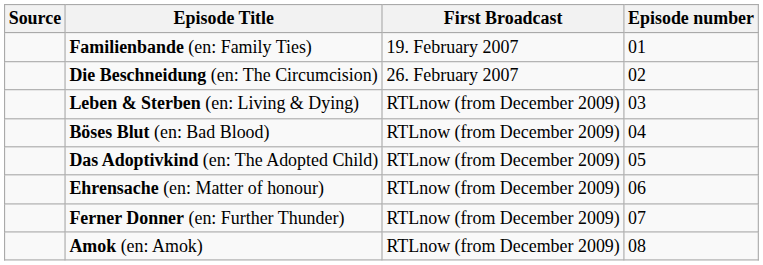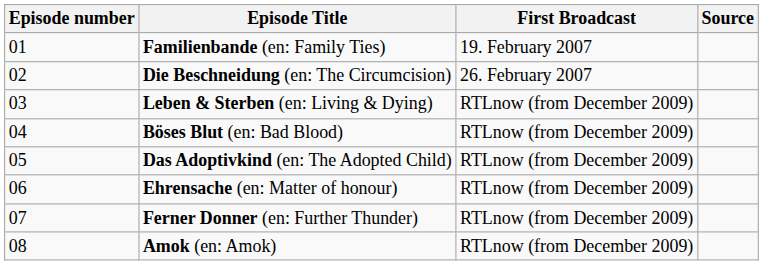columns swapped: Episode number <-> Source
